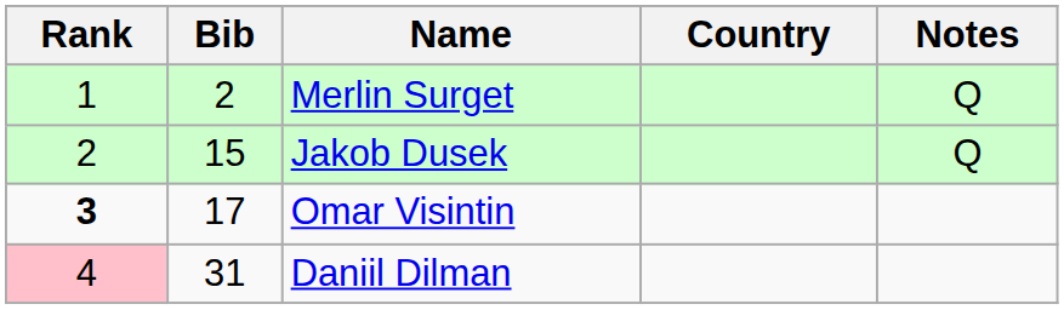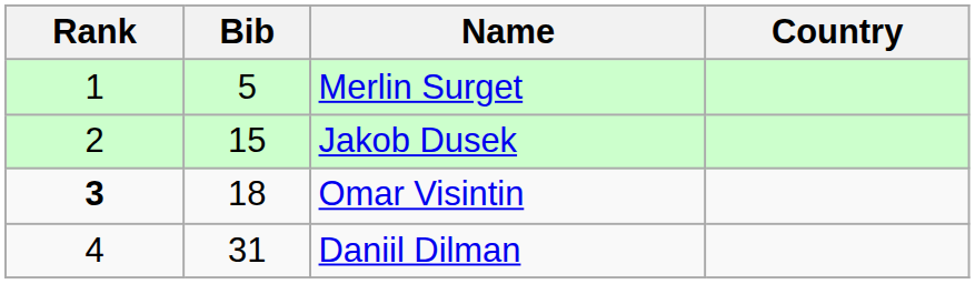- column: Notes | Q | Q
Merlin Surget | Bib: 2 -> 5
Omar Visintin | Bib: 17 -> 18
Daniil Dilman | Rank: pink background -> no background
